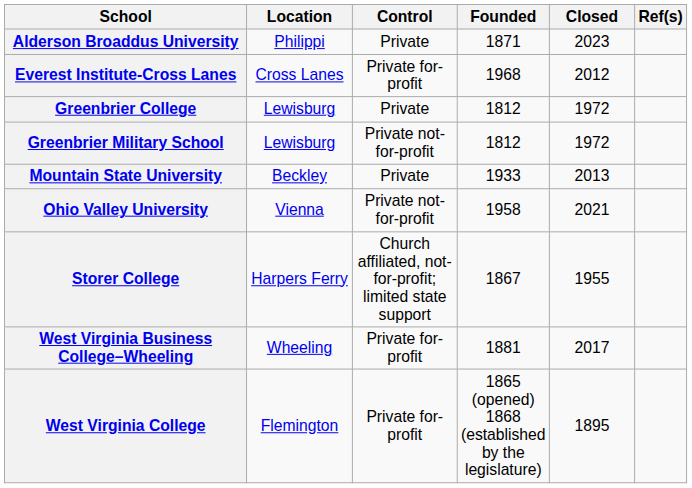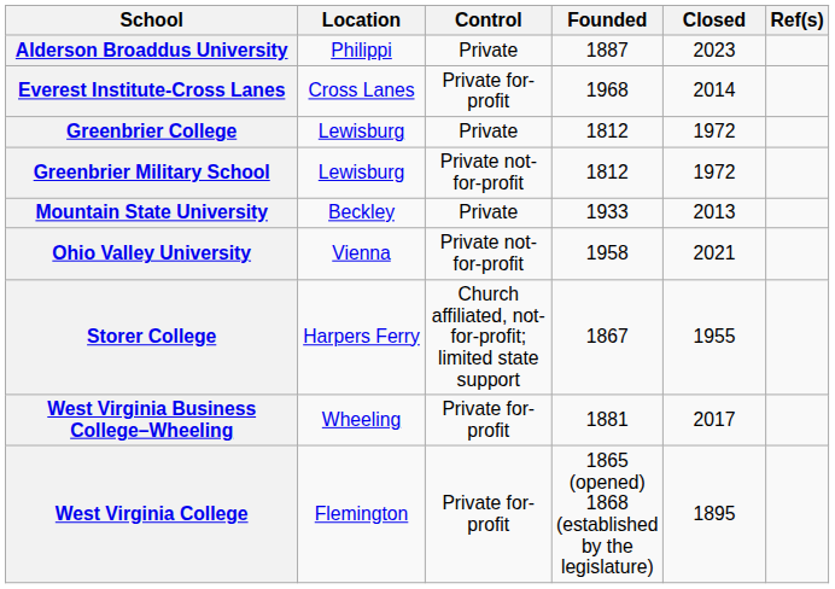Alderson Broaddus University | Founded: 1871 -> 1887
Everest Institute-Cross Lanes | Closed: 2012 -> 2014
